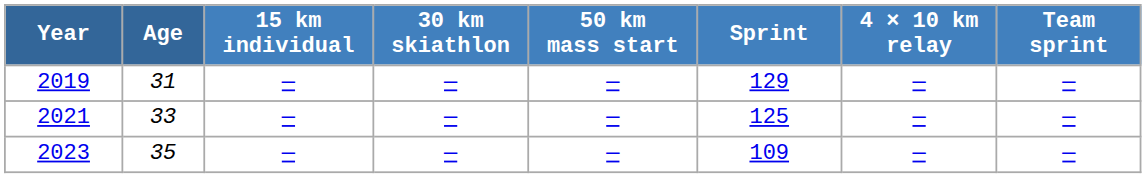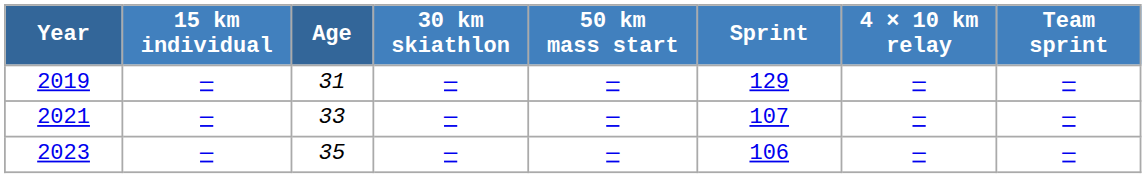columns swapped: Age <-> 15 km individual
2021 | Sprint: 125 -> 107
2023 | Sprint: 109 -> 106
